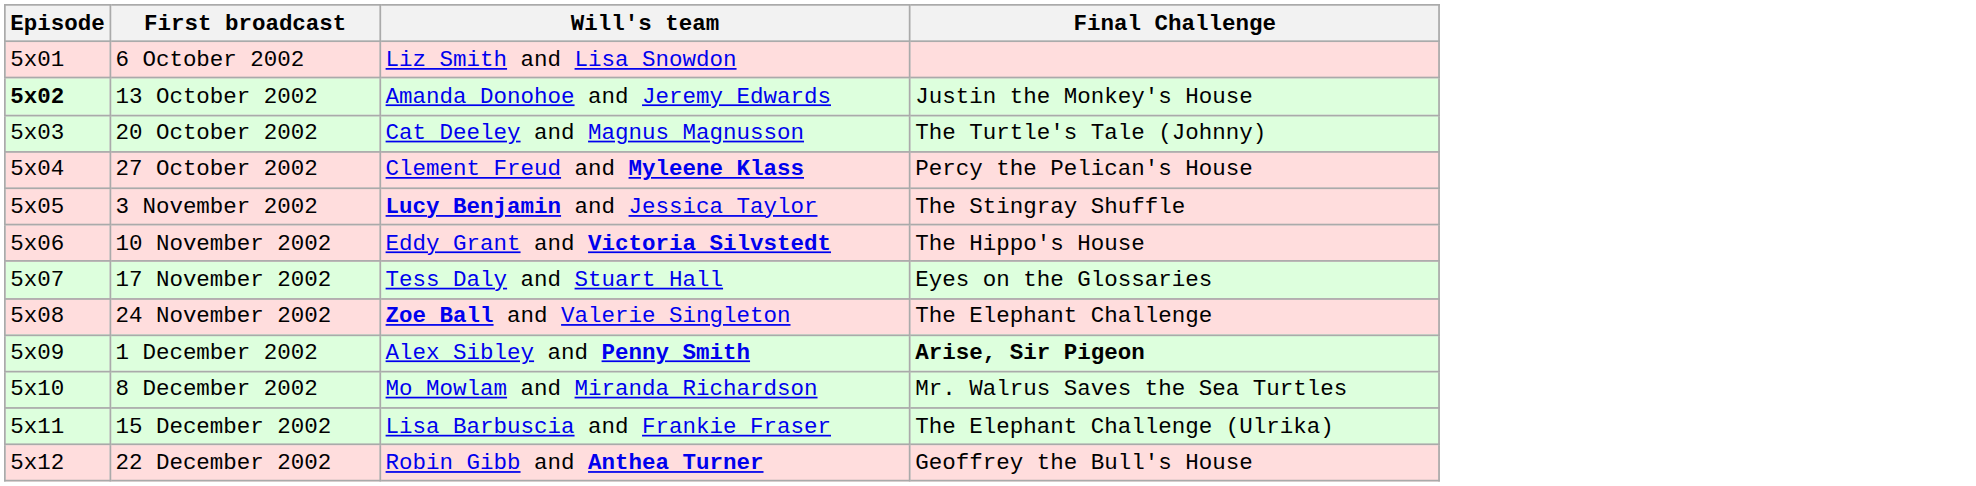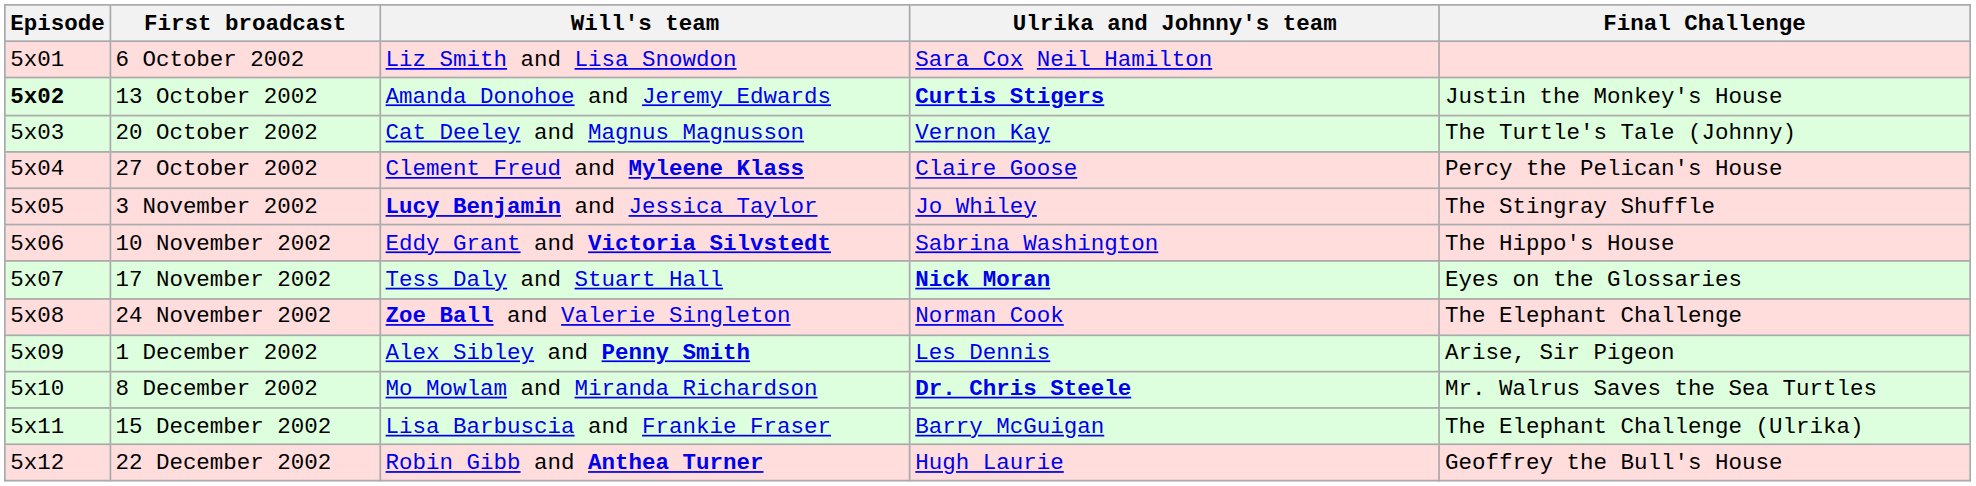+ column: Ulrika and Johnny's team | Sara Cox Neil Hamilton | Curtis Stigers | Vernon Kay | Claire Goose | Jo Whiley | Sabrina Washington | Nick Moran | Norman Cook | Les Dennis | Dr. Chris Steele | Barry McGuigan | Hugh Laurie
1 December 2002 | Final Challenge: bold -> normal
